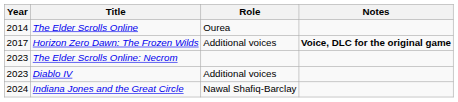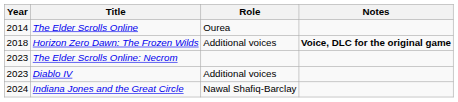Horizon Zero Dawn: The Frozen Wilds | Year: 2017 -> 2018
